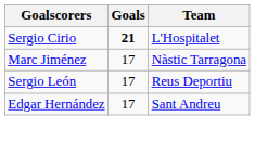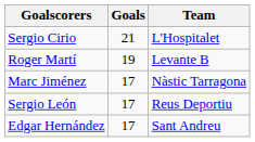Sergio Cirio | Goals: bold -> normal
+ row: Roger Martí | 19 | Levante B
